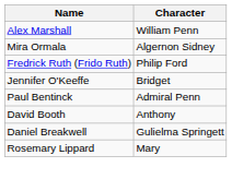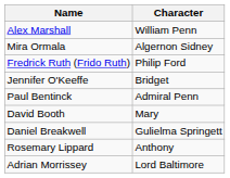David Booth | Character: Anthony -> Mary
Rosemary Lippard | Character: Mary -> Anthony
+ row: Adrian Morrissey | Lord Baltimore
